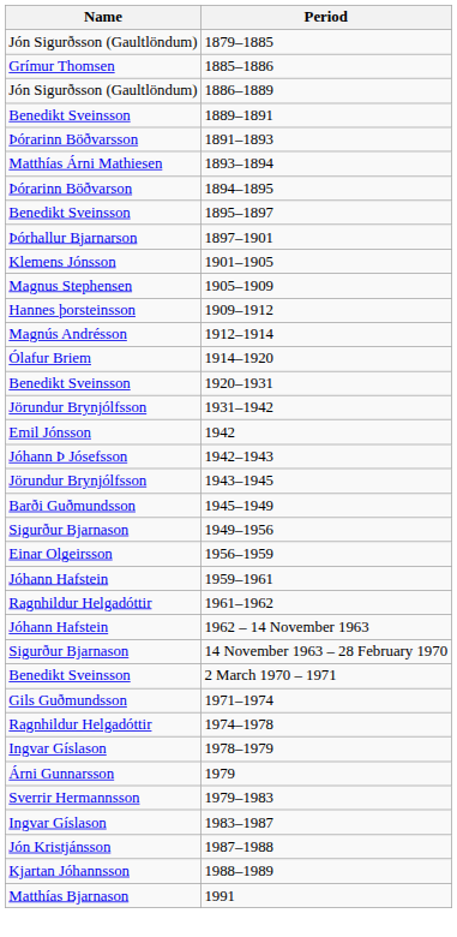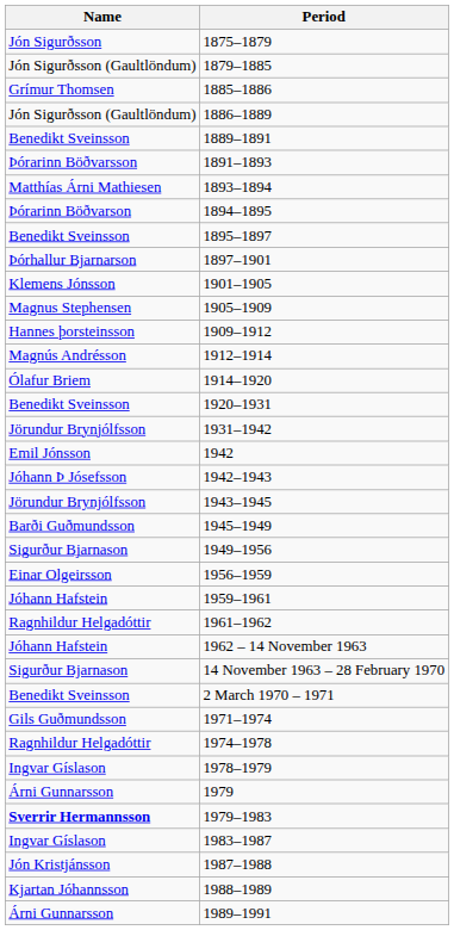+ row: Jón Sigurðsson | 1875–1879
1979–1983 | Name: normal -> bold
+ row: Árni Gunnarsson | 1989–1991
- row: Matthías Bjarnason | 1991
